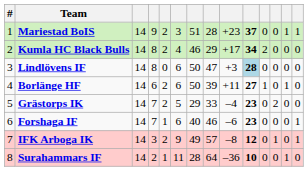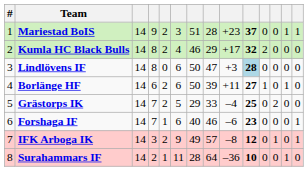Kumla HC Black Bulls | column 10: 34 -> 32
Grästorps IK | column 10: 23 -> 25
